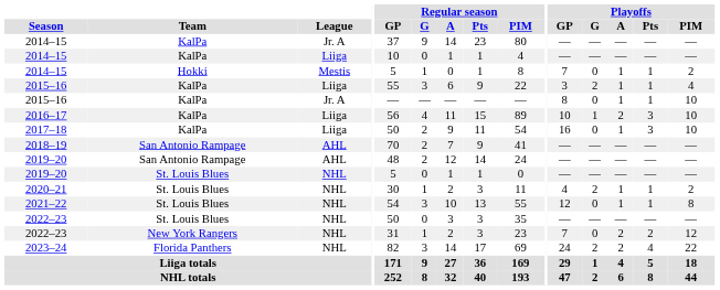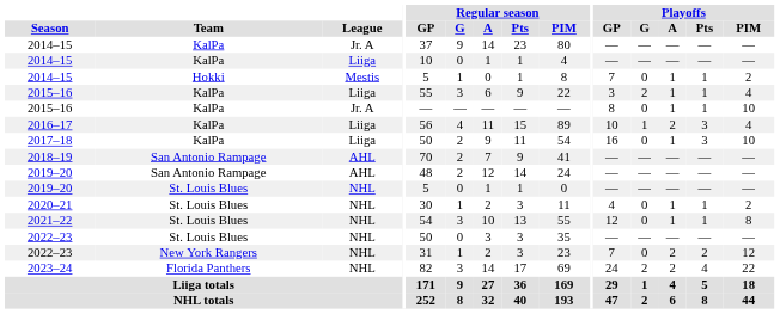2016–17 | Playoffs / PIM: 10 -> 4
2020–21 | Playoffs / G: 2 -> 0
